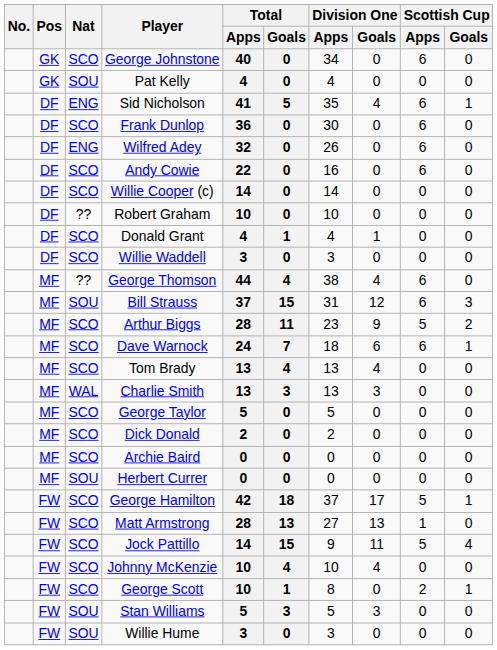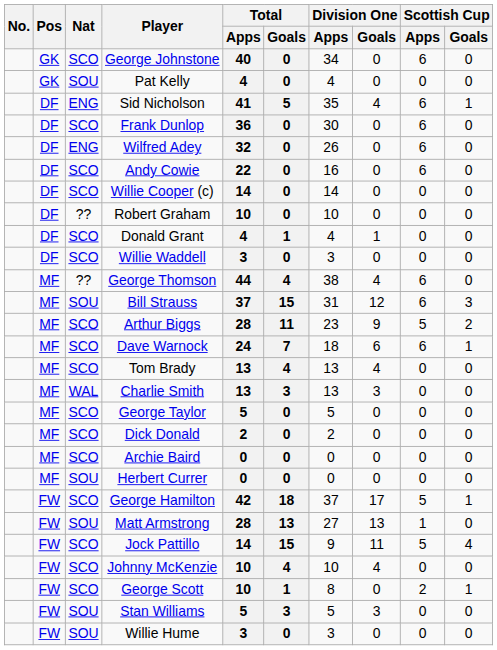Matt Armstrong | Nat: SCO -> SOU
